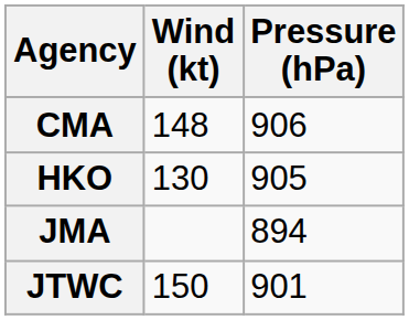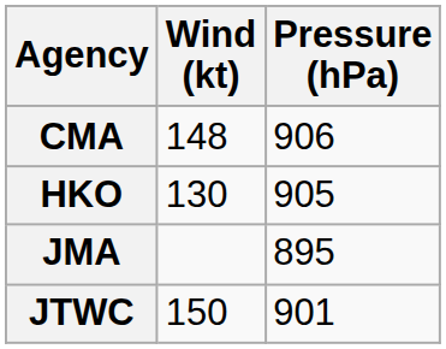JMA | Pressure (hPa): 894 -> 895
